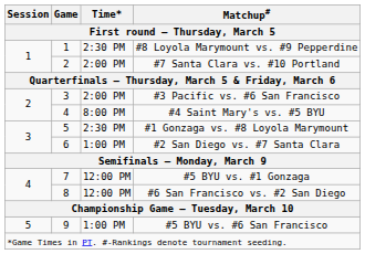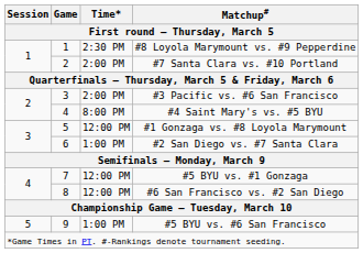#1 Gonzaga vs. #8 Loyola Marymount | Time* / First round – Thursday, March 5: 2:30 PM -> 12:00 PM
